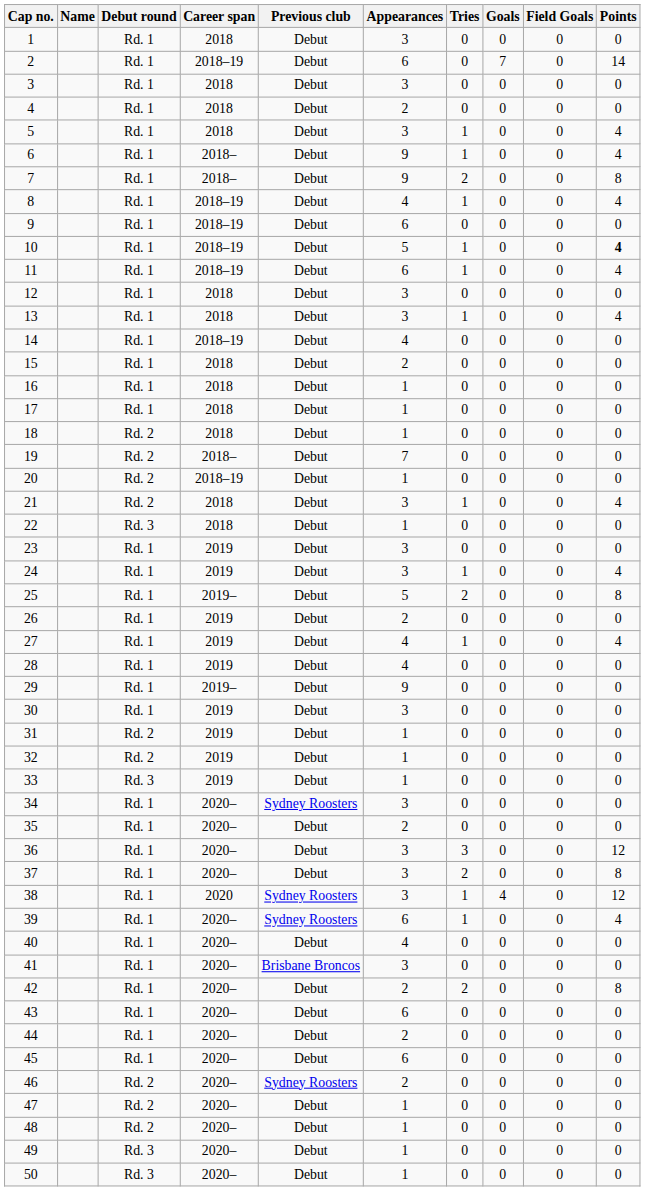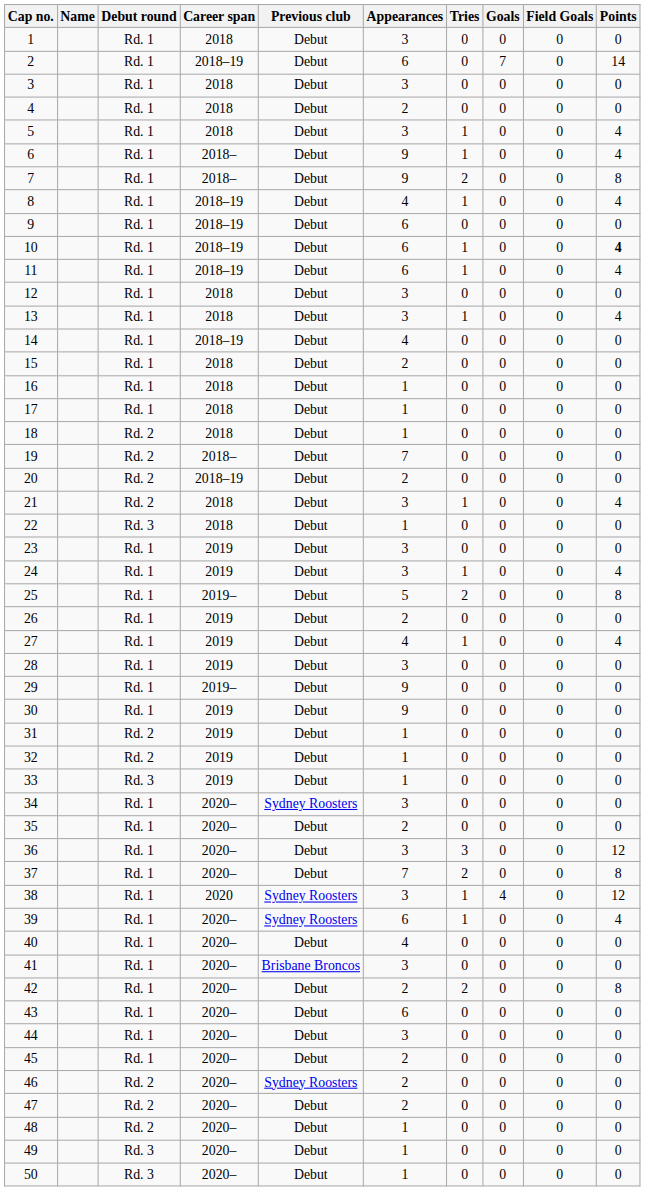10 | Appearances: 5 -> 6
20 | Appearances: 1 -> 2
28 | Appearances: 4 -> 3
30 | Appearances: 3 -> 9
37 | Appearances: 3 -> 7
44 | Appearances: 2 -> 3
45 | Appearances: 6 -> 2
47 | Appearances: 1 -> 2
